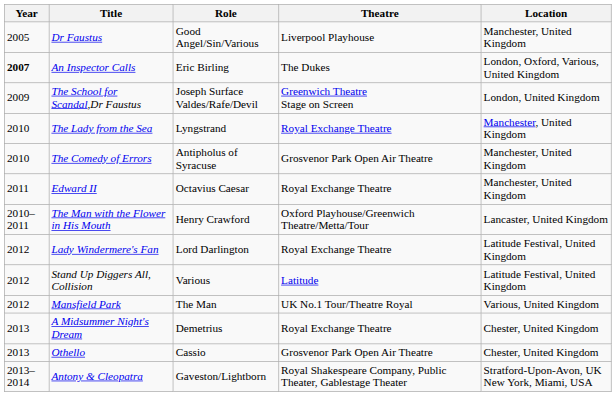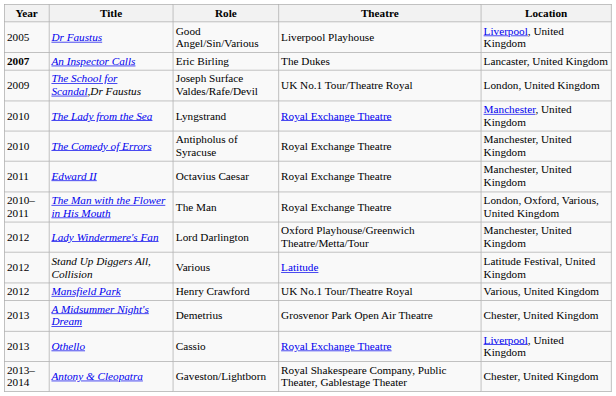Dr Faustus | Location: Manchester, United Kingdom -> Liverpool, United Kingdom
An Inspector Calls | Location: London, Oxford, Various, United Kingdom -> Lancaster, United Kingdom
The School for Scandal,Dr Faustus | Theatre: Greenwich Theatre Stage on Screen -> UK No.1 Tour/Theatre Royal
The Comedy of Errors | Theatre: Grosvenor Park Open Air Theatre -> Royal Exchange Theatre
The Man with the Flower in His Mouth | Role: Henry Crawford -> The Man
The Man with the Flower in His Mouth | Theatre: Oxford Playhouse/Greenwich Theatre/Metta/Tour -> Royal Exchange Theatre
The Man with the Flower in His Mouth | Location: Lancaster, United Kingdom -> London, Oxford, Various, United Kingdom
Lady Windermere's Fan | Theatre: Royal Exchange Theatre -> Oxford Playhouse/Greenwich Theatre/Metta/Tour
Lady Windermere's Fan | Location: Latitude Festival, United Kingdom -> Manchester, United Kingdom
Mansfield Park | Role: The Man -> Henry Crawford
A Midsummer Night's Dream | Theatre: Royal Exchange Theatre -> Grosvenor Park Open Air Theatre
Othello | Theatre: Grosvenor Park Open Air Theatre -> Royal Exchange Theatre
Othello | Location: Chester, United Kingdom -> Liverpool, United Kingdom
Antony & Cleopatra | Location: Stratford-Upon-Avon, UK New York, Miami, USA -> Chester, United Kingdom
